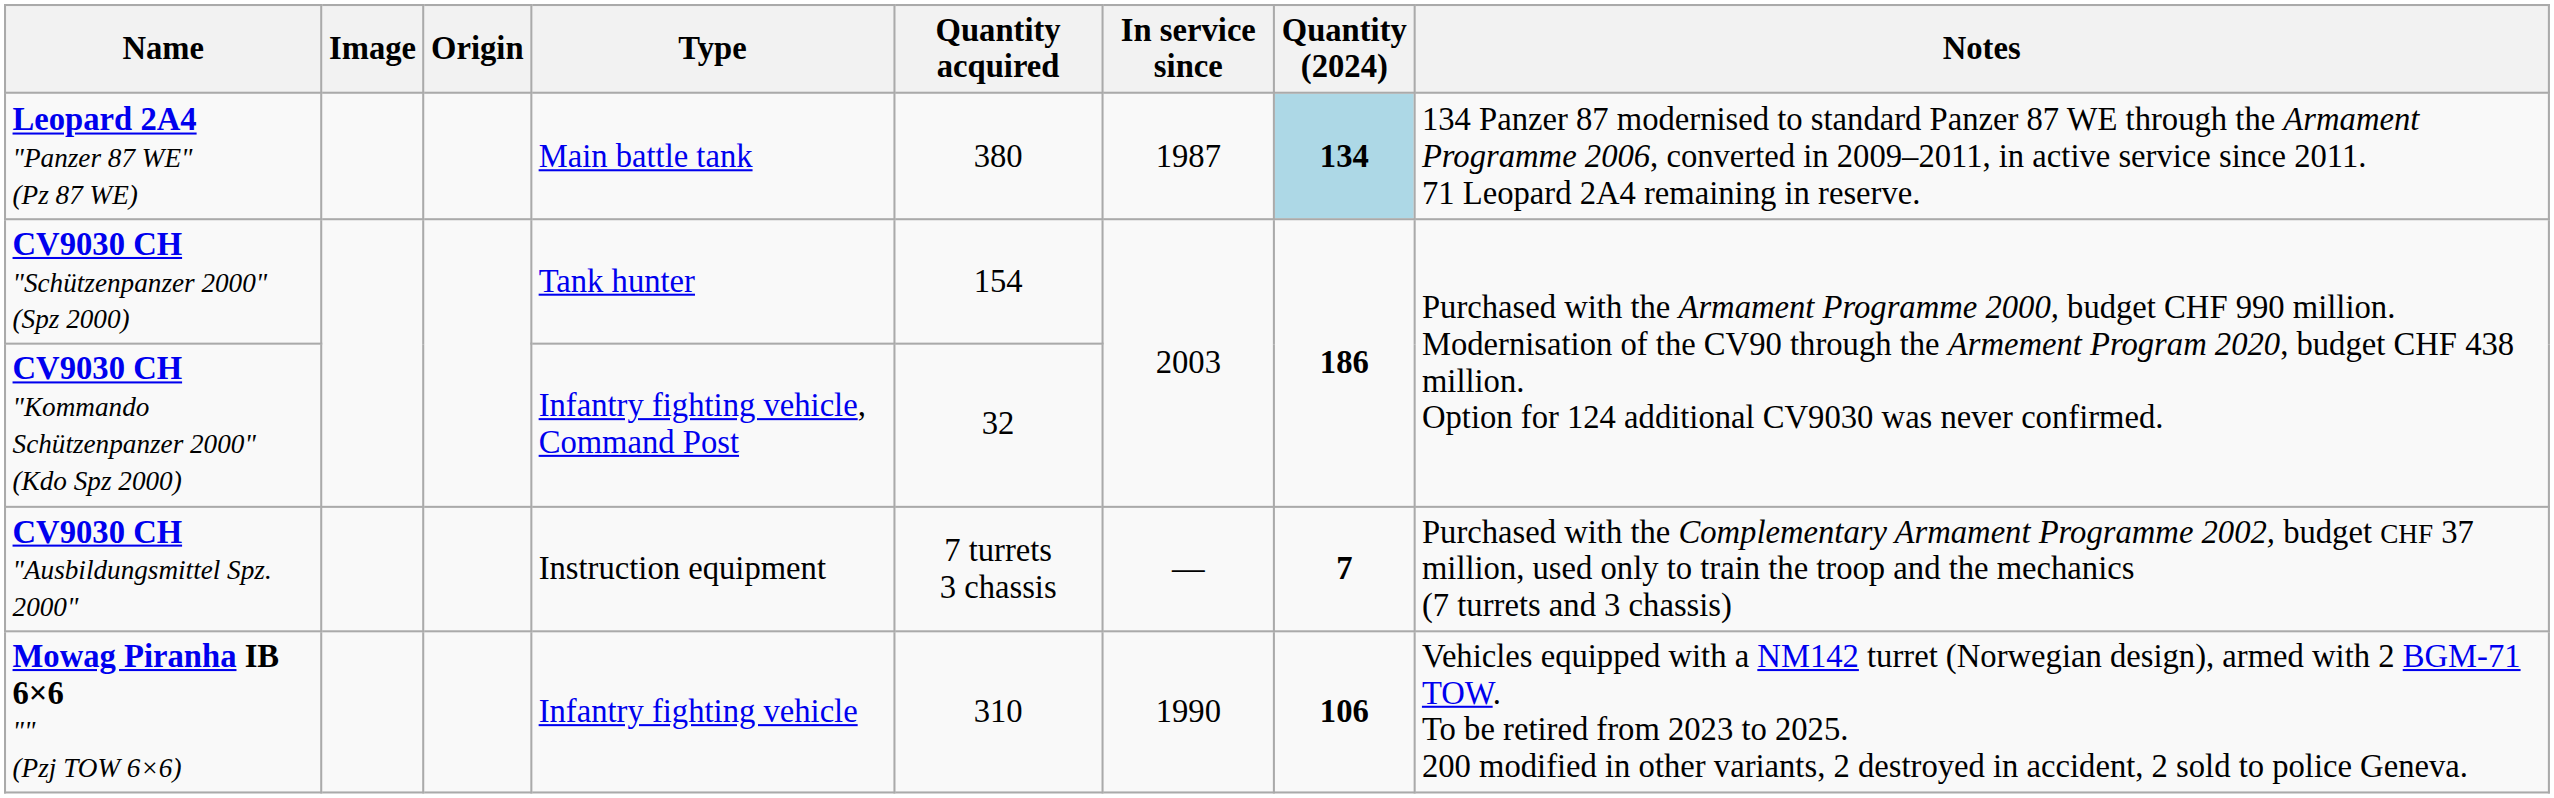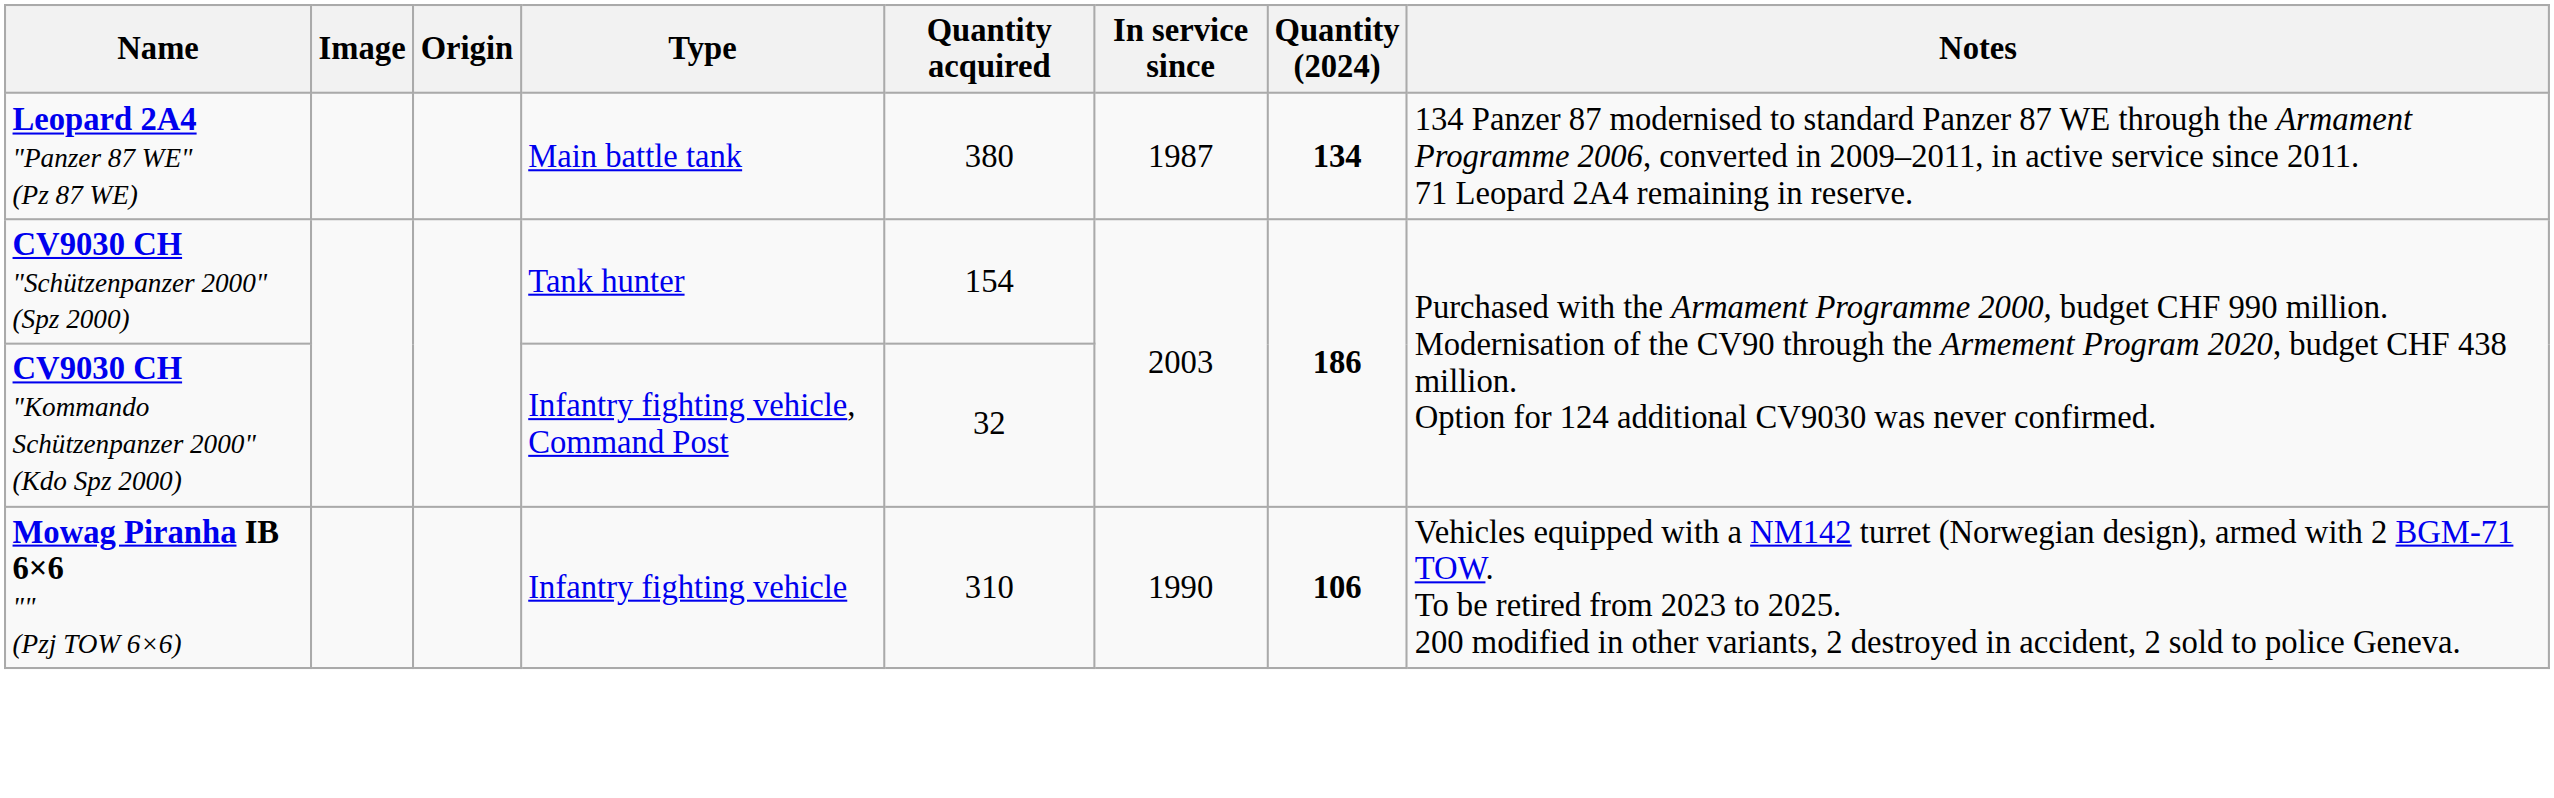Leopard 2A4 "Panzer 87 WE" (Pz 87 WE) | Quantity (2024): lightblue background -> no background
- row: CV9030 CH "Ausbildungsmittel Spz. 2000" | Instruction equipment | 7 turrets 3 chassis | — | 7 | Purchased with the Complementary Armament Programme 2002, budget CHF 37 million, used only to train the troop and the mechanics (7 turrets and 3 chassis)
